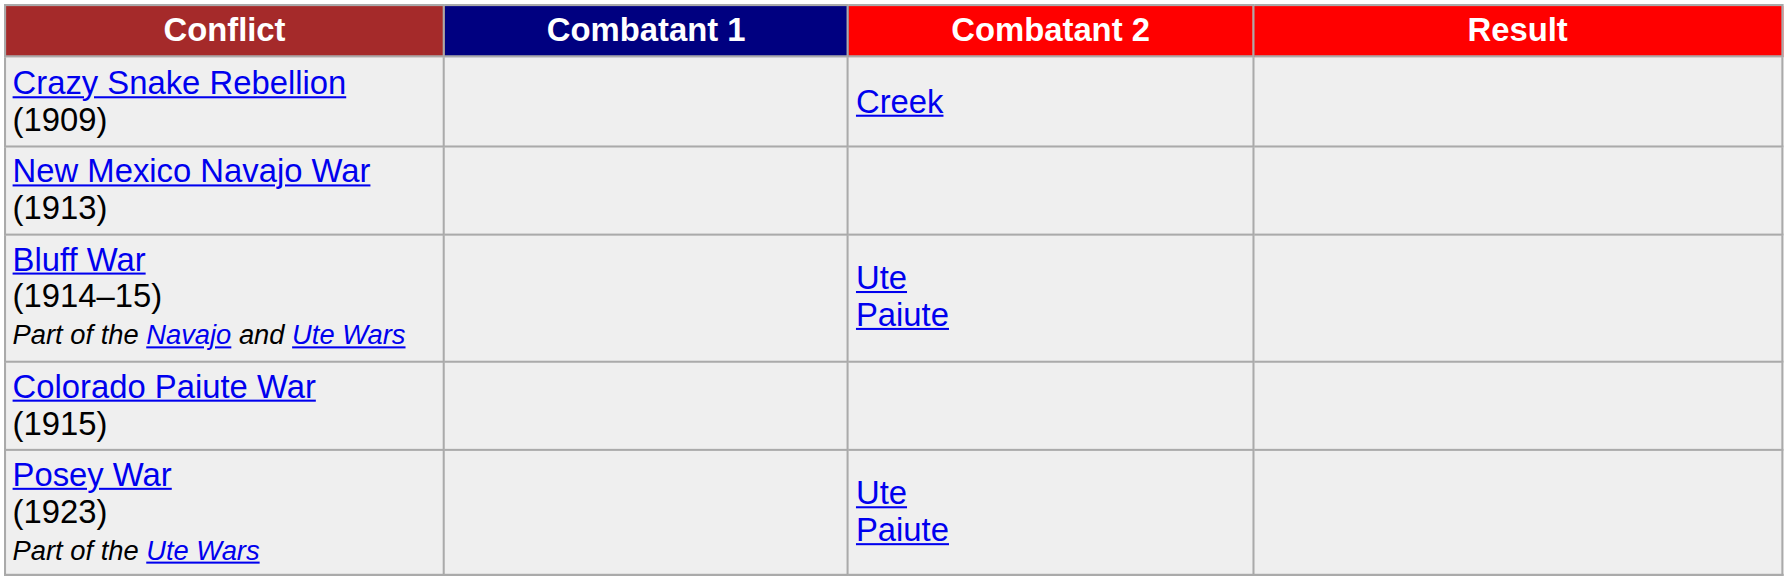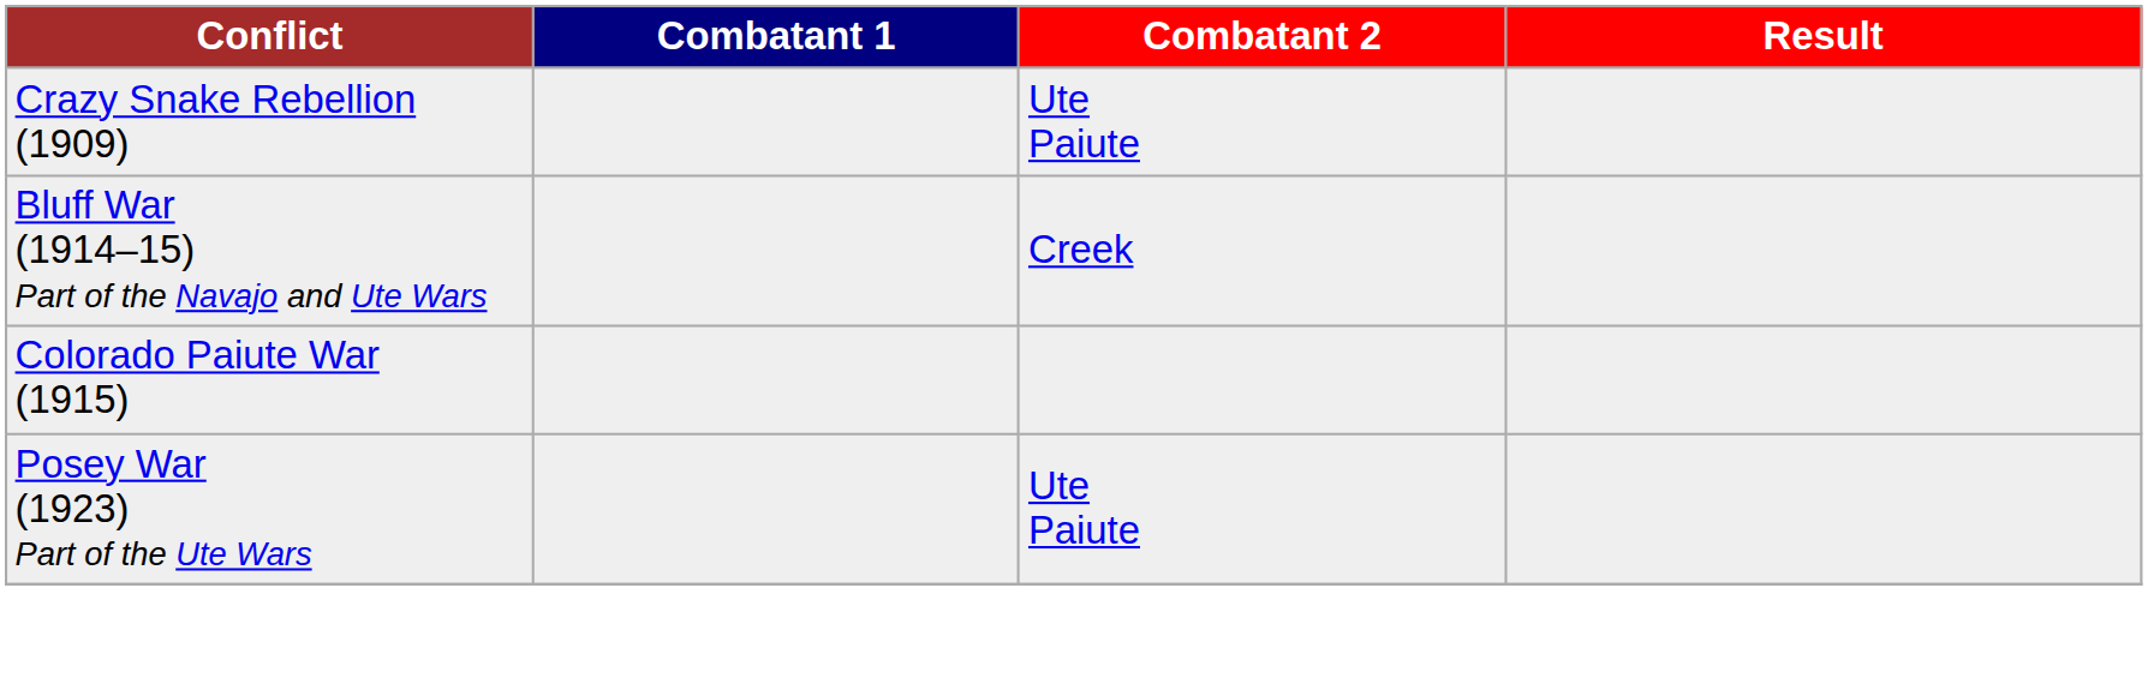Crazy Snake Rebellion (1909) | Combatant 2: Creek -> Ute Paiute
- row: New Mexico Navajo War (1913)
Bluff War (1914–15) Part of the Navajo and Ute Wars | Combatant 2: Ute Paiute -> Creek
